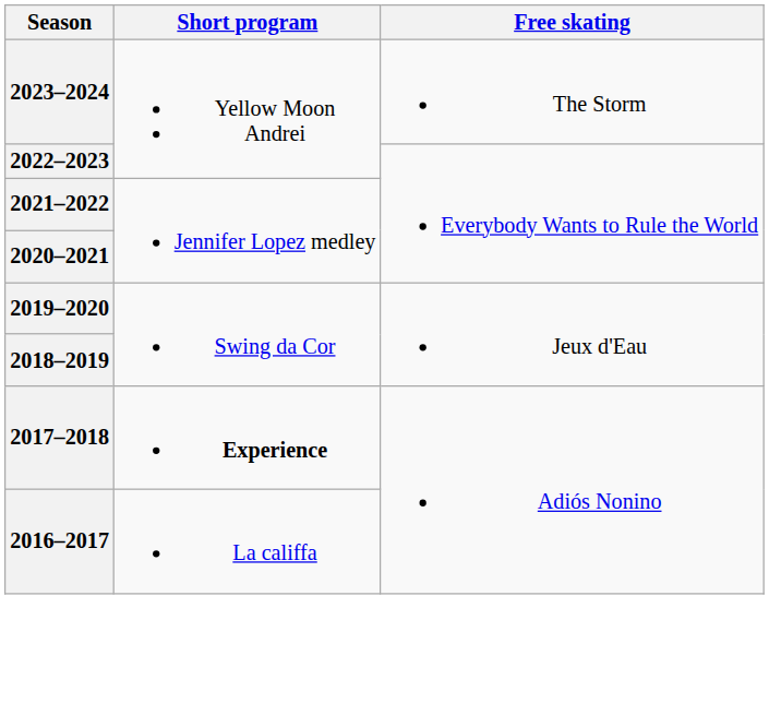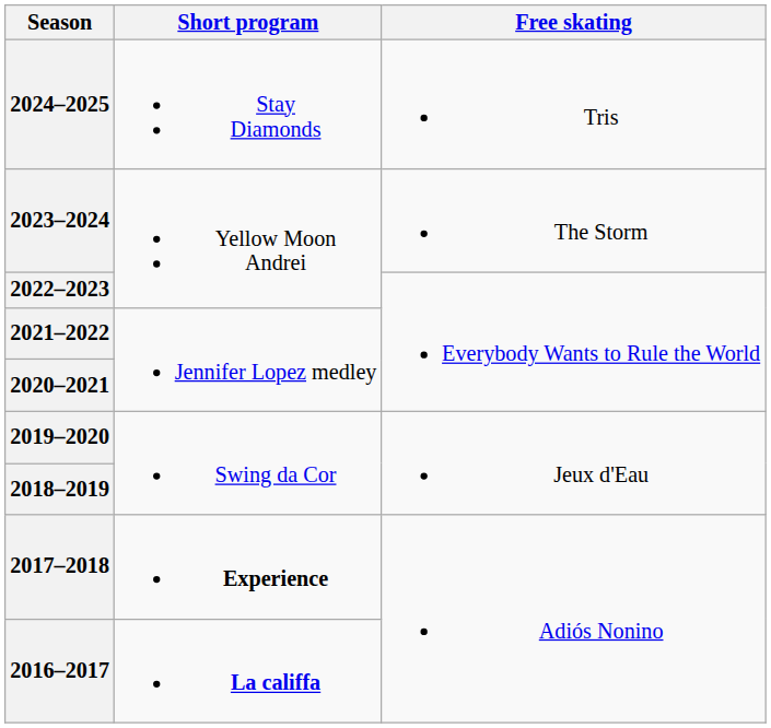+ row: 2024–2025 | Stay Diamonds | Tris
2016–2017 | Short program: normal -> bold
